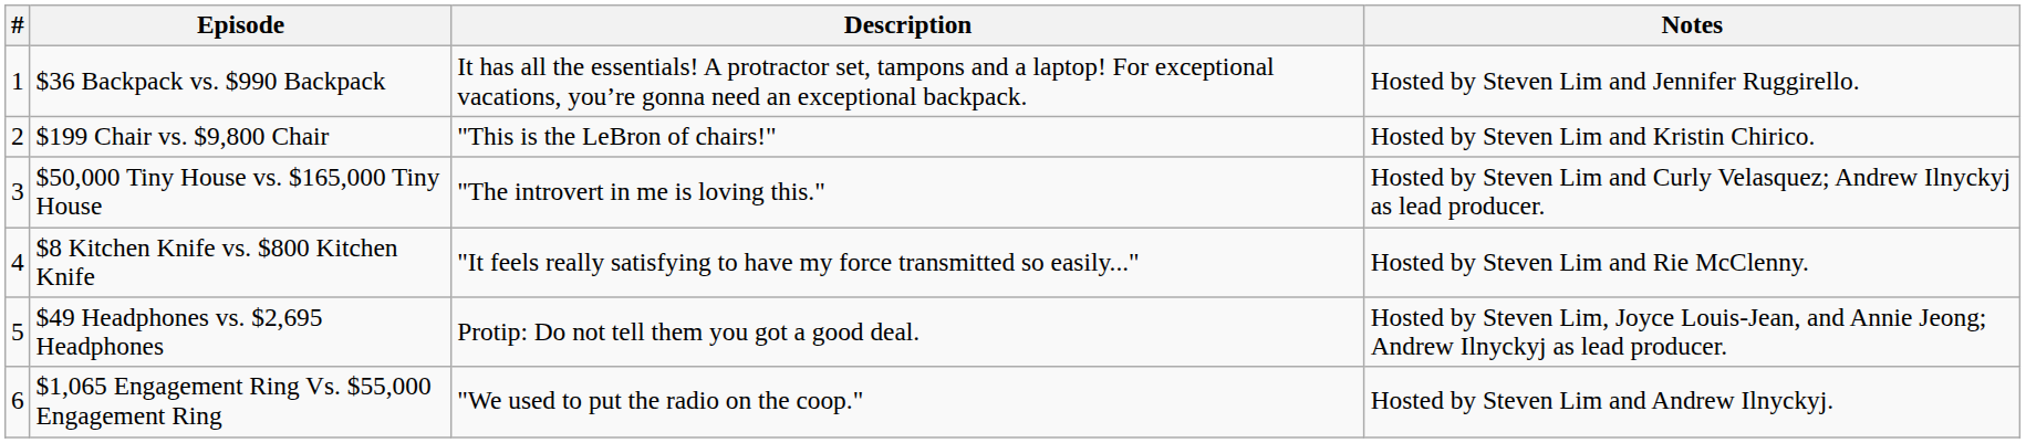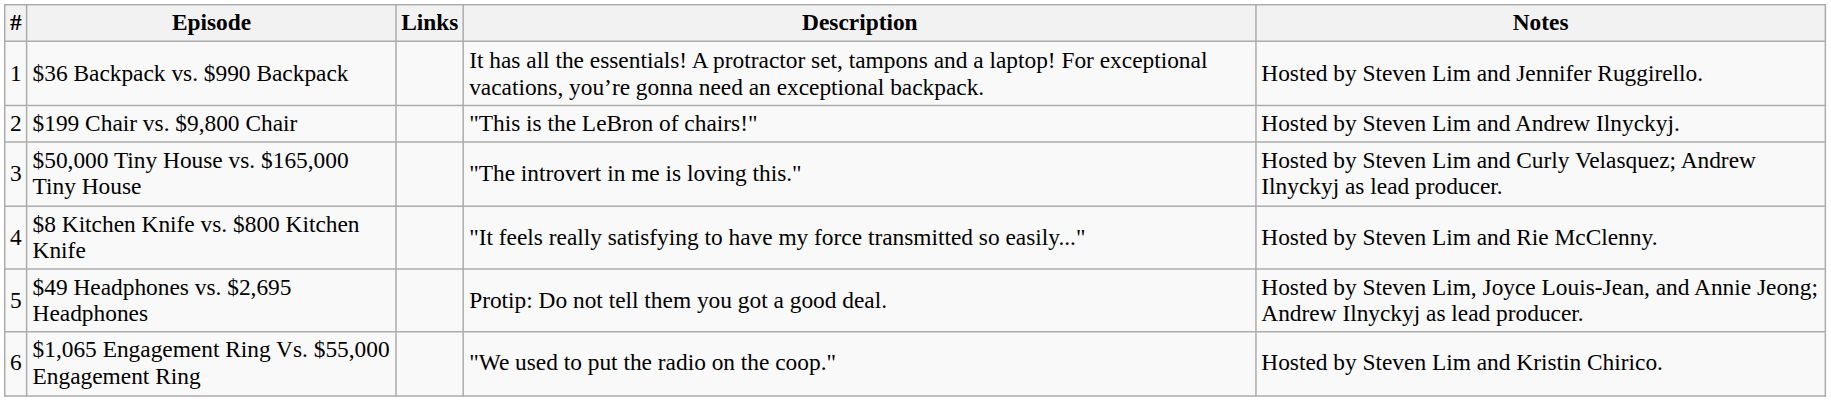+ column: Links
$199 Chair vs. $9,800 Chair | Notes: Hosted by Steven Lim and Kristin Chirico. -> Hosted by Steven Lim and Andrew Ilnyckyj.
$1,065 Engagement Ring Vs. $55,000 Engagement Ring | Notes: Hosted by Steven Lim and Andrew Ilnyckyj. -> Hosted by Steven Lim and Kristin Chirico.
